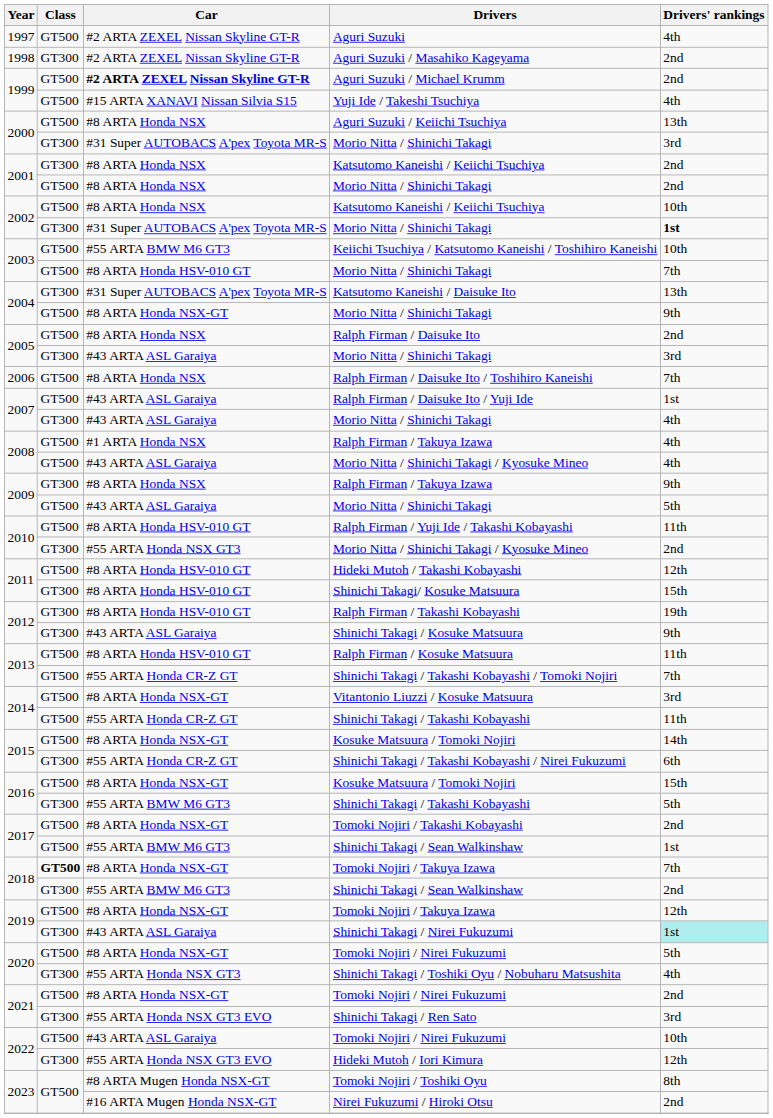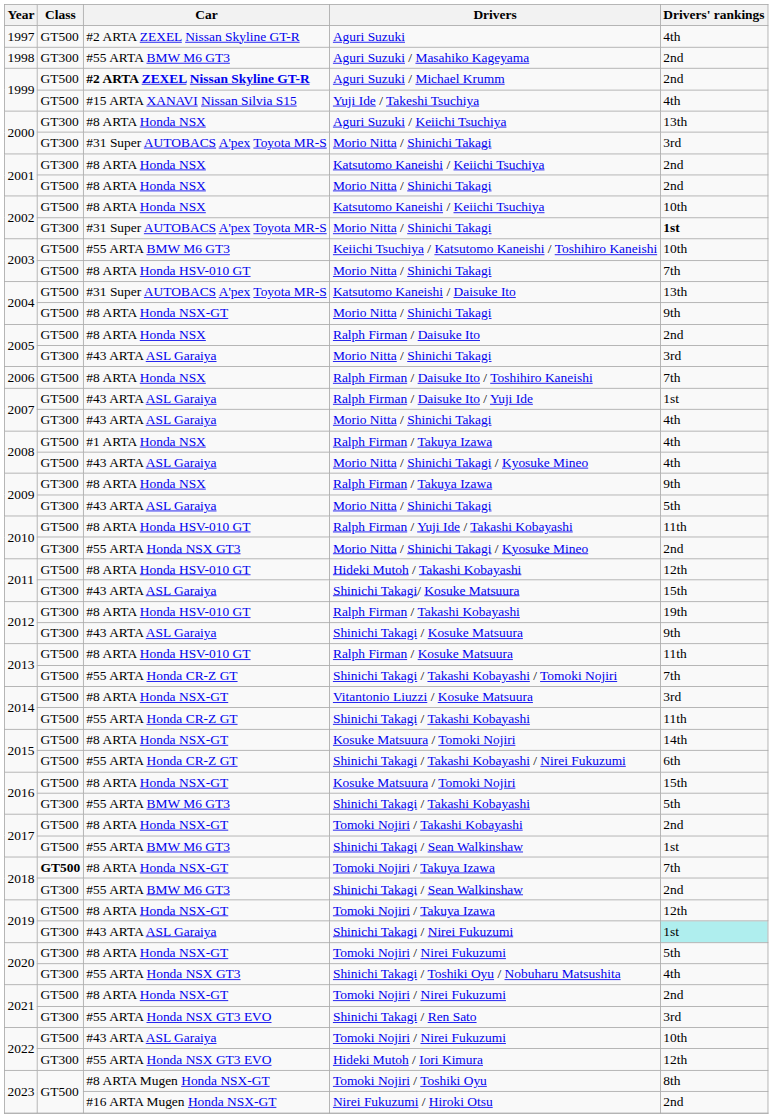Aguri Suzuki / Masahiko Kageyama | Car: #2 ARTA ZEXEL Nissan Skyline GT-R -> #55 ARTA BMW M6 GT3
Aguri Suzuki / Keiichi Tsuchiya | Class: GT500 -> GT300
Katsutomo Kaneishi / Daisuke Ito | Class: GT300 -> GT500
2009 / Morio Nitta / Shinichi Takagi | Class: GT500 -> GT300
Shinichi Takagi/ Kosuke Matsuura | Car: #8 ARTA Honda HSV-010 GT -> #43 ARTA ASL Garaiya
Shinichi Takagi / Takashi Kobayashi / Nirei Fukuzumi | Class: GT300 -> GT500
2020 / Tomoki Nojiri / Nirei Fukuzumi | Class: GT500 -> GT300
